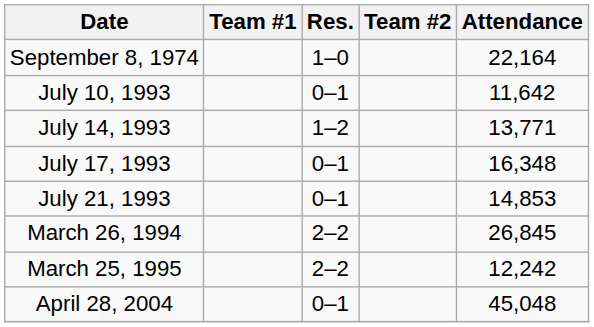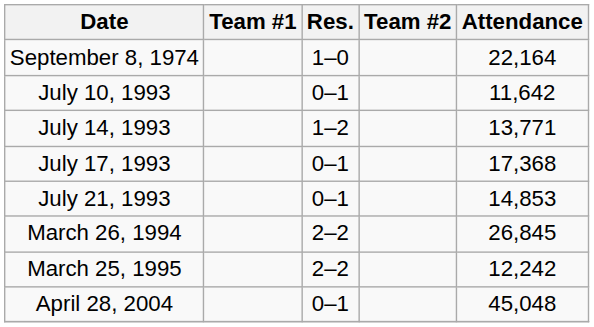July 17, 1993 | Attendance: 16,348 -> 17,368
